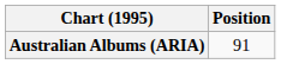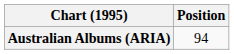Australian Albums (ARIA) | Position: 91 -> 94
